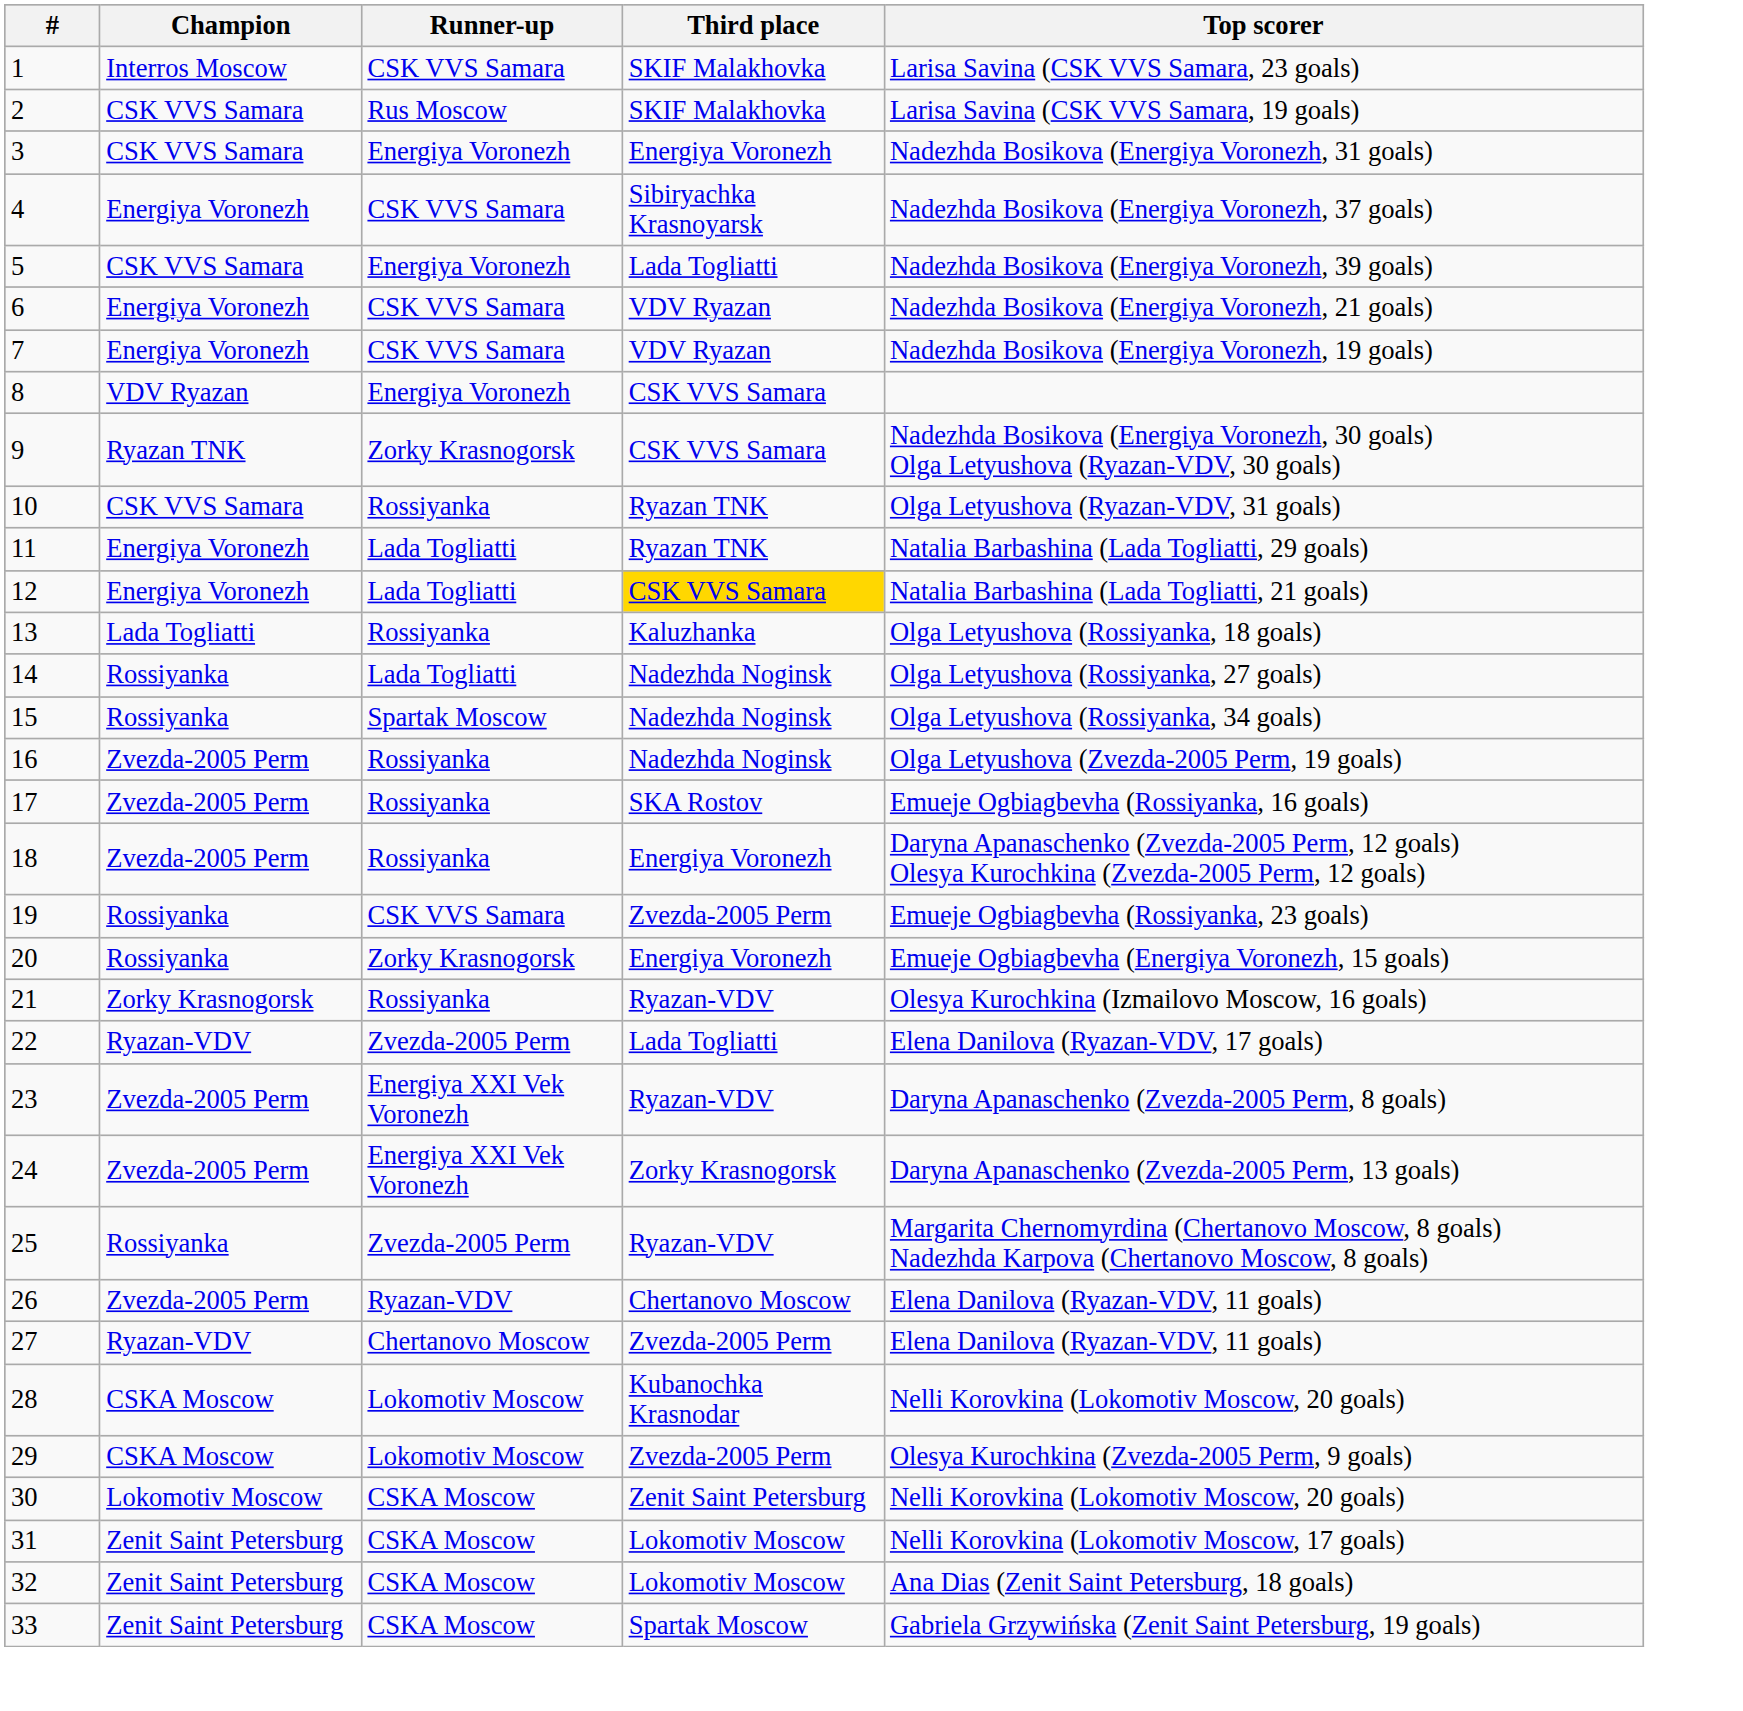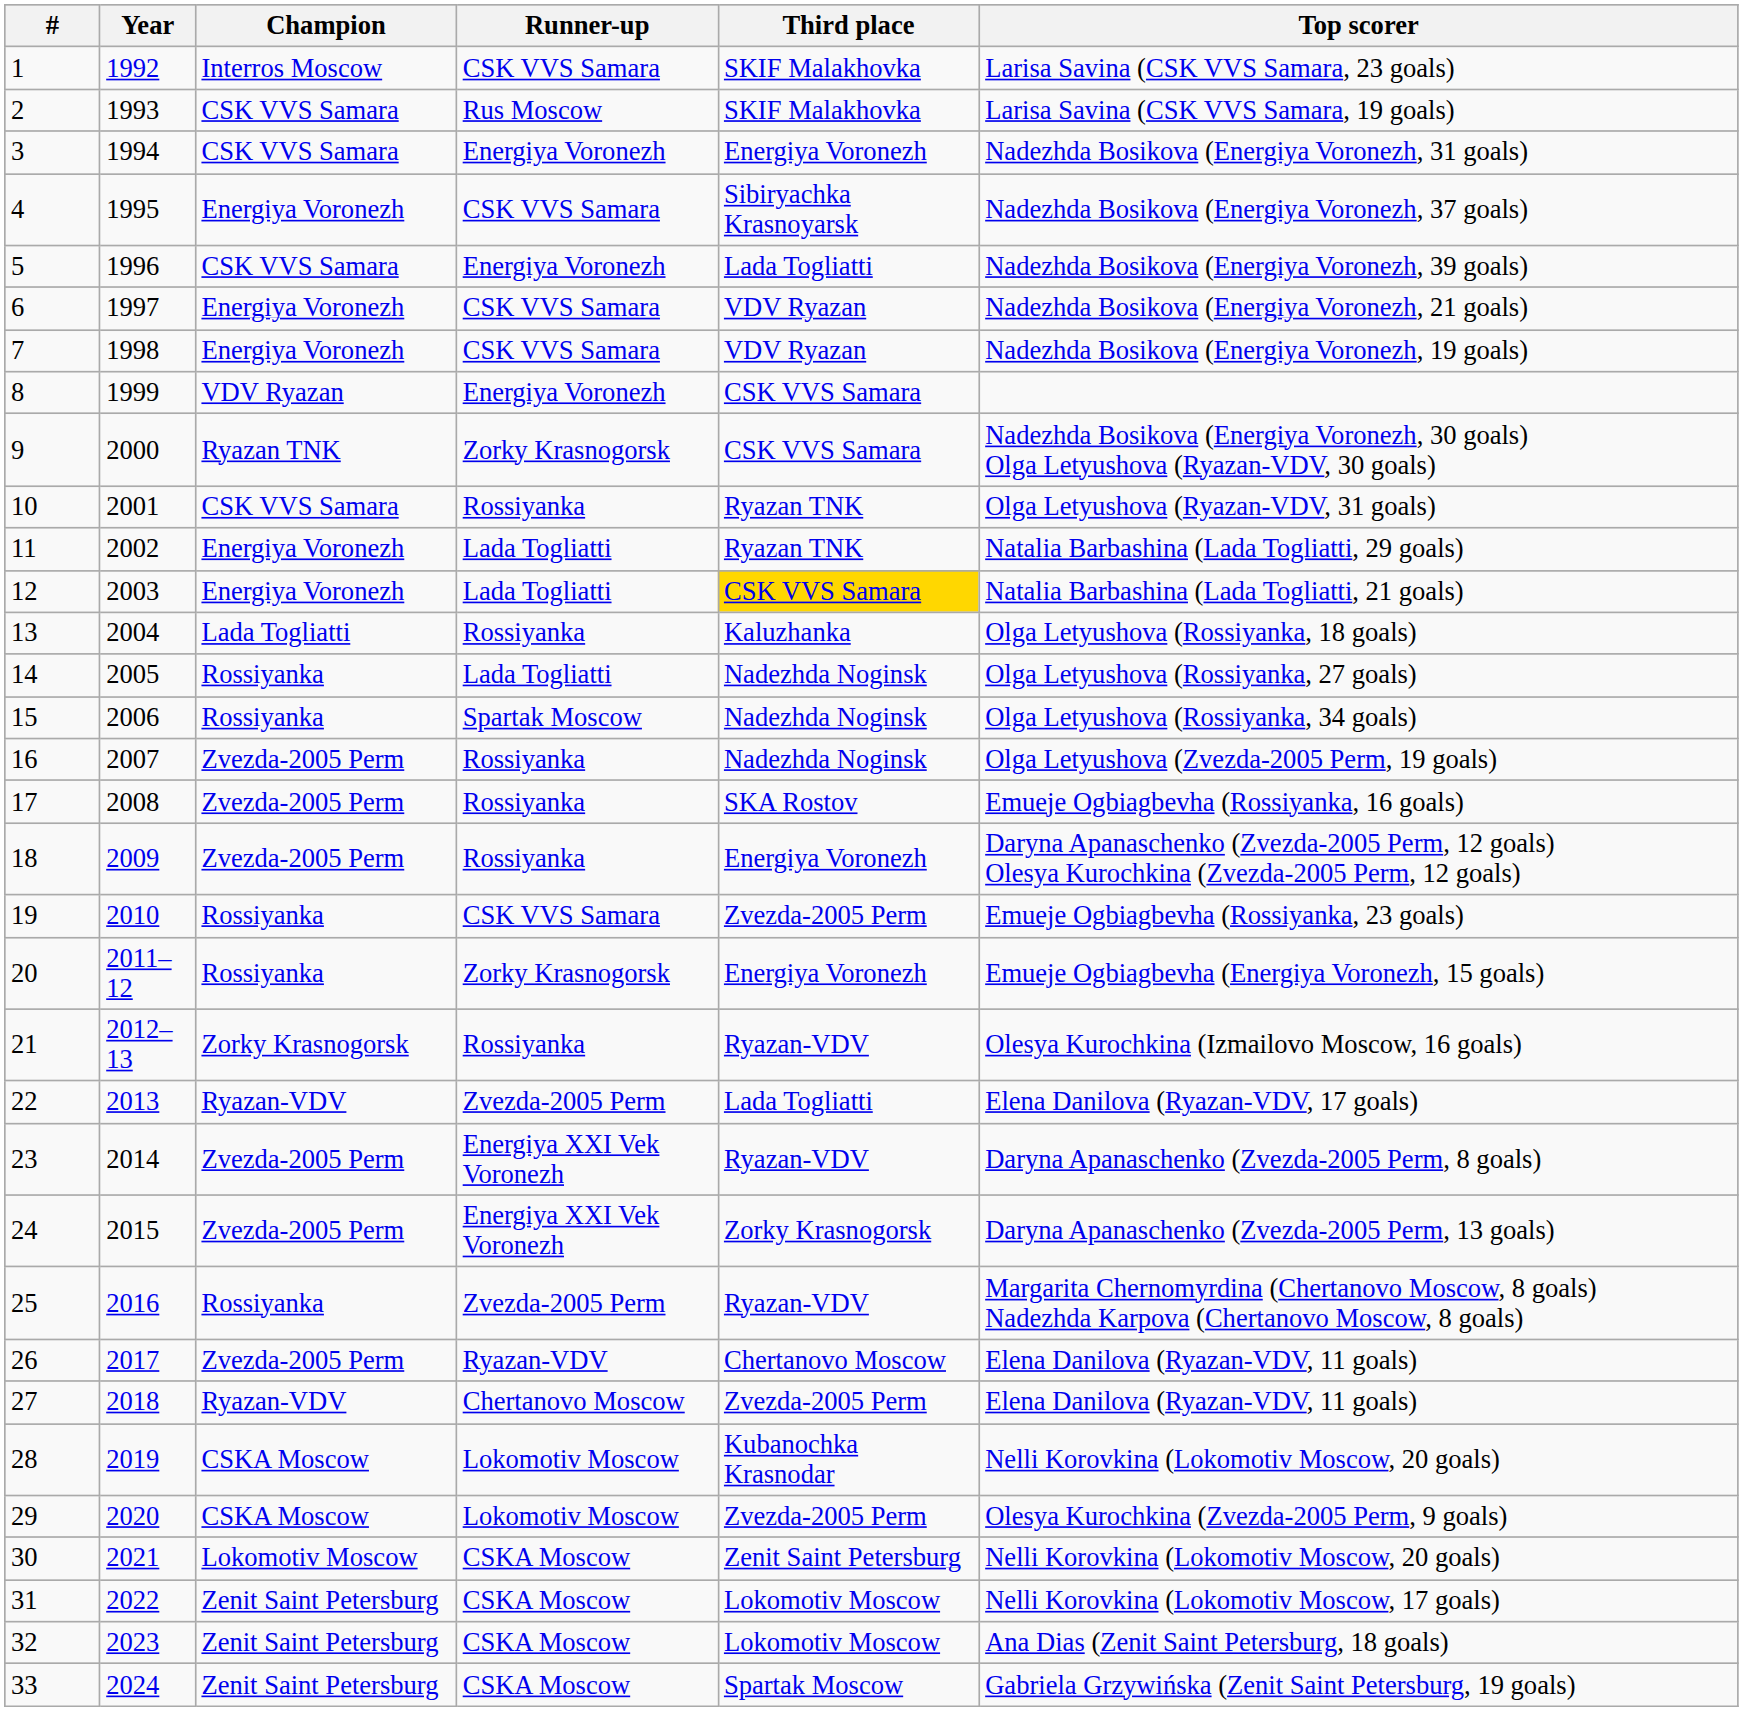+ column: Year | 1992 | 1993 | 1994 | 1995 | 1996 | 1997 | 1998 | 1999 | 2000 | 2001 | 2002 | 2003 | 2004 | 2005 | 2006 | 2007 | 2008 | 2009 | 2010 | 2011–12 | 2012–13 | 2013 | 2014 | 2015 | 2016 | 2017 | 2018 | 2019 | 2020 | 2021 | 2022 | 2023 | 2024
